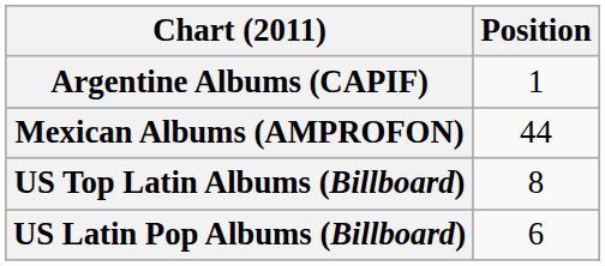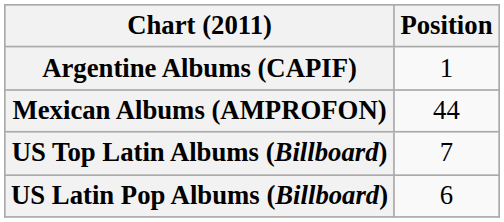US Top Latin Albums (Billboard) | Position: 8 -> 7
